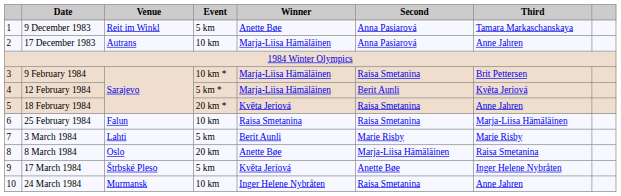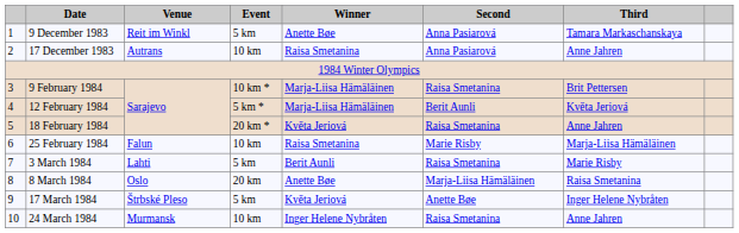17 December 1983 | Winner: Marja-Liisa Hämäläinen -> Raisa Smetanina
25 February 1984 | Second: Raisa Smetanina -> Marie Risby
3 March 1984 | Second: Marie Risby -> Raisa Smetanina
